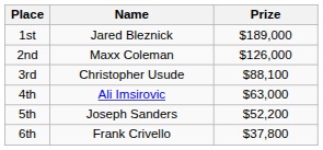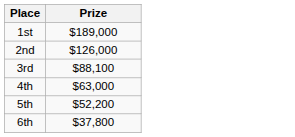- column: Name | Jared Bleznick | Maxx Coleman | Christopher Usude | Ali Imsirovic | Joseph Sanders | Frank Crivello
